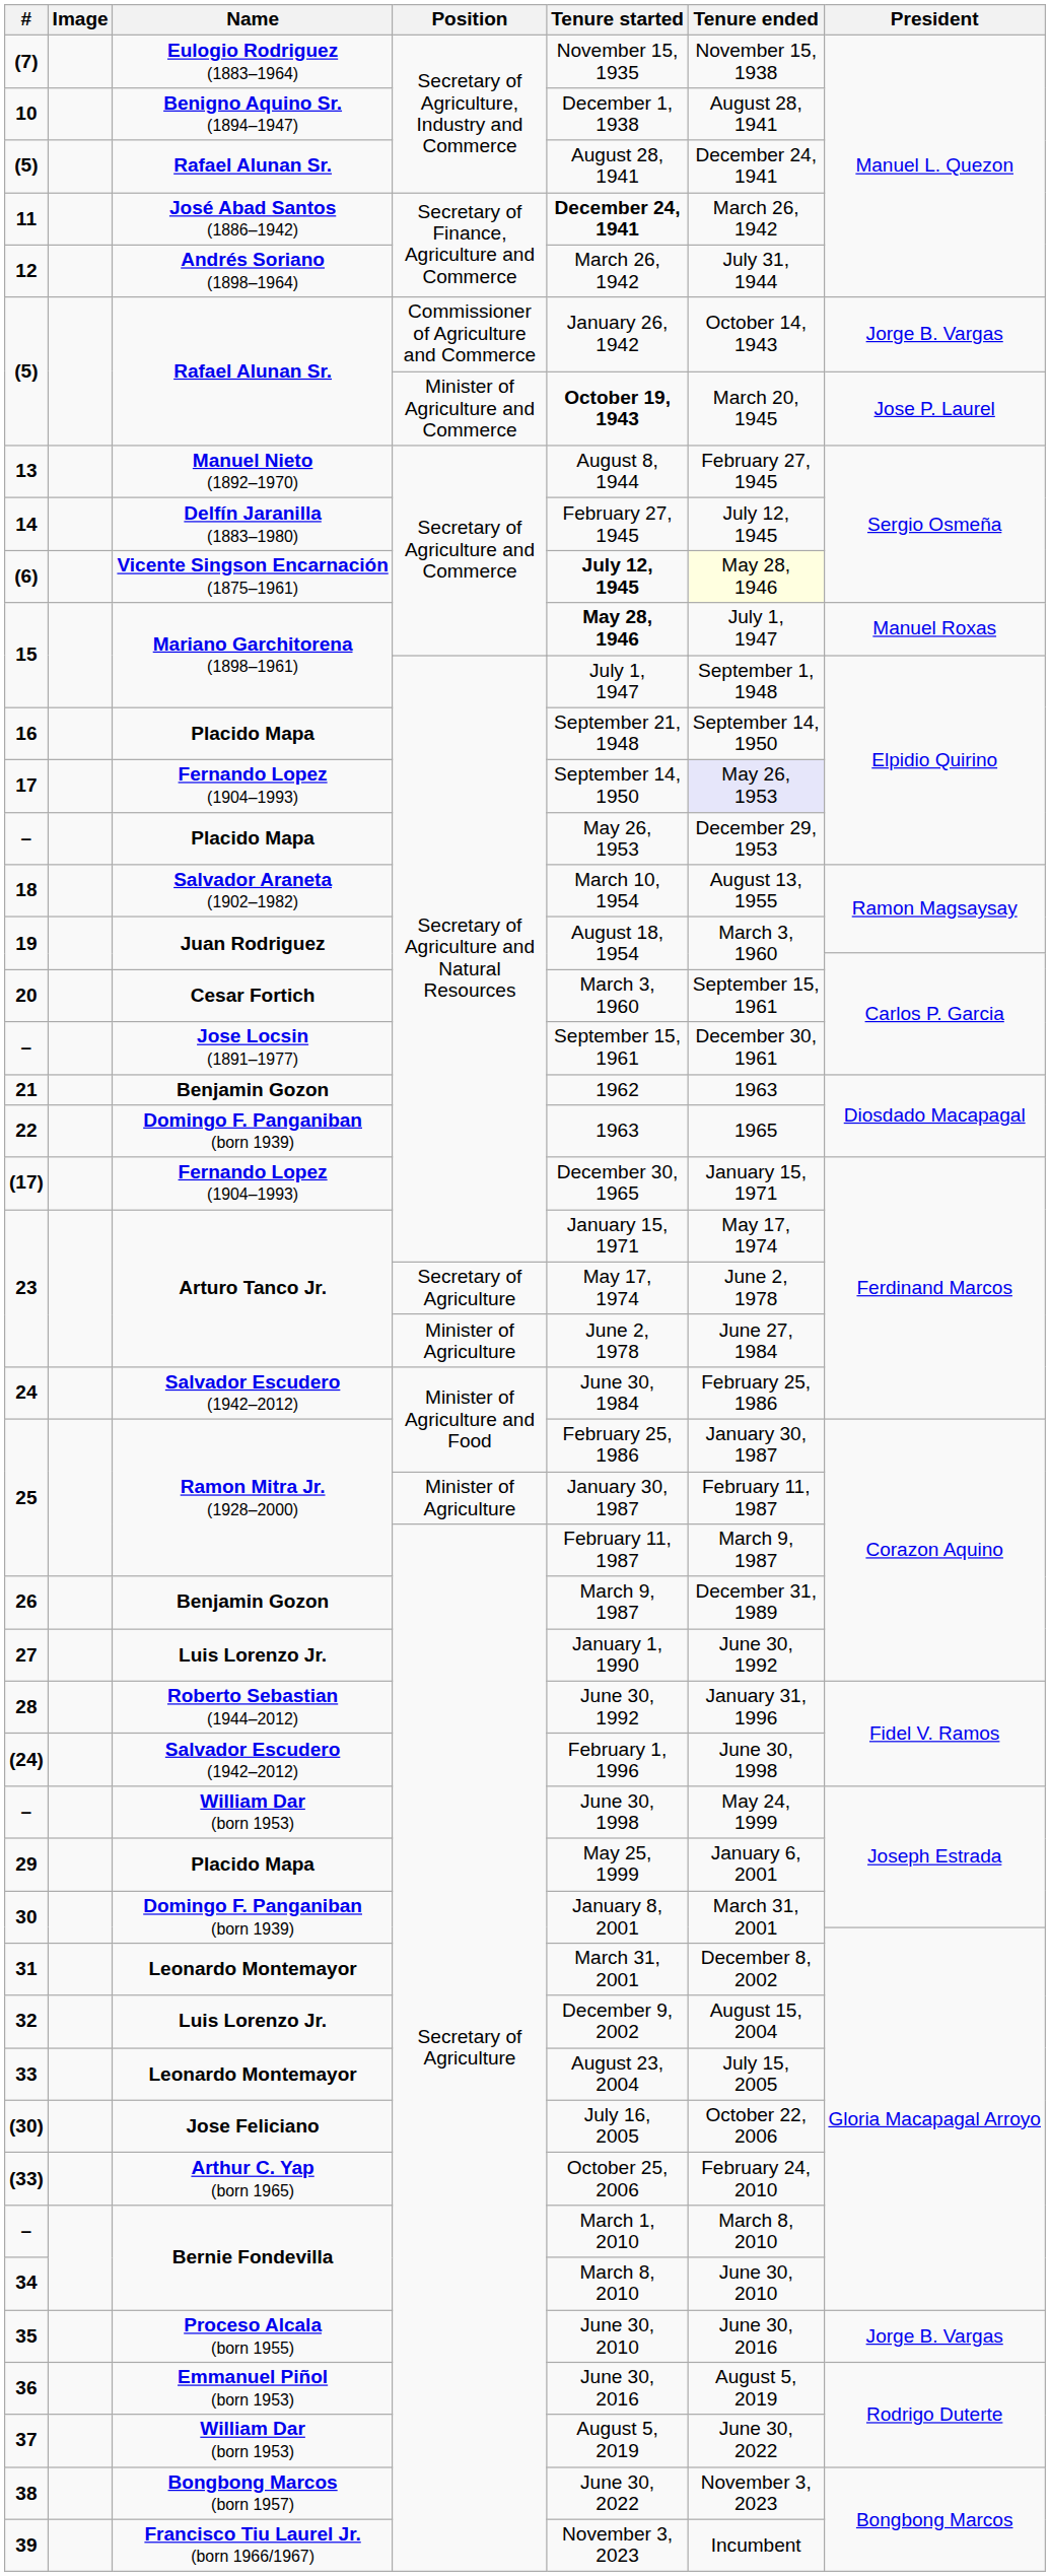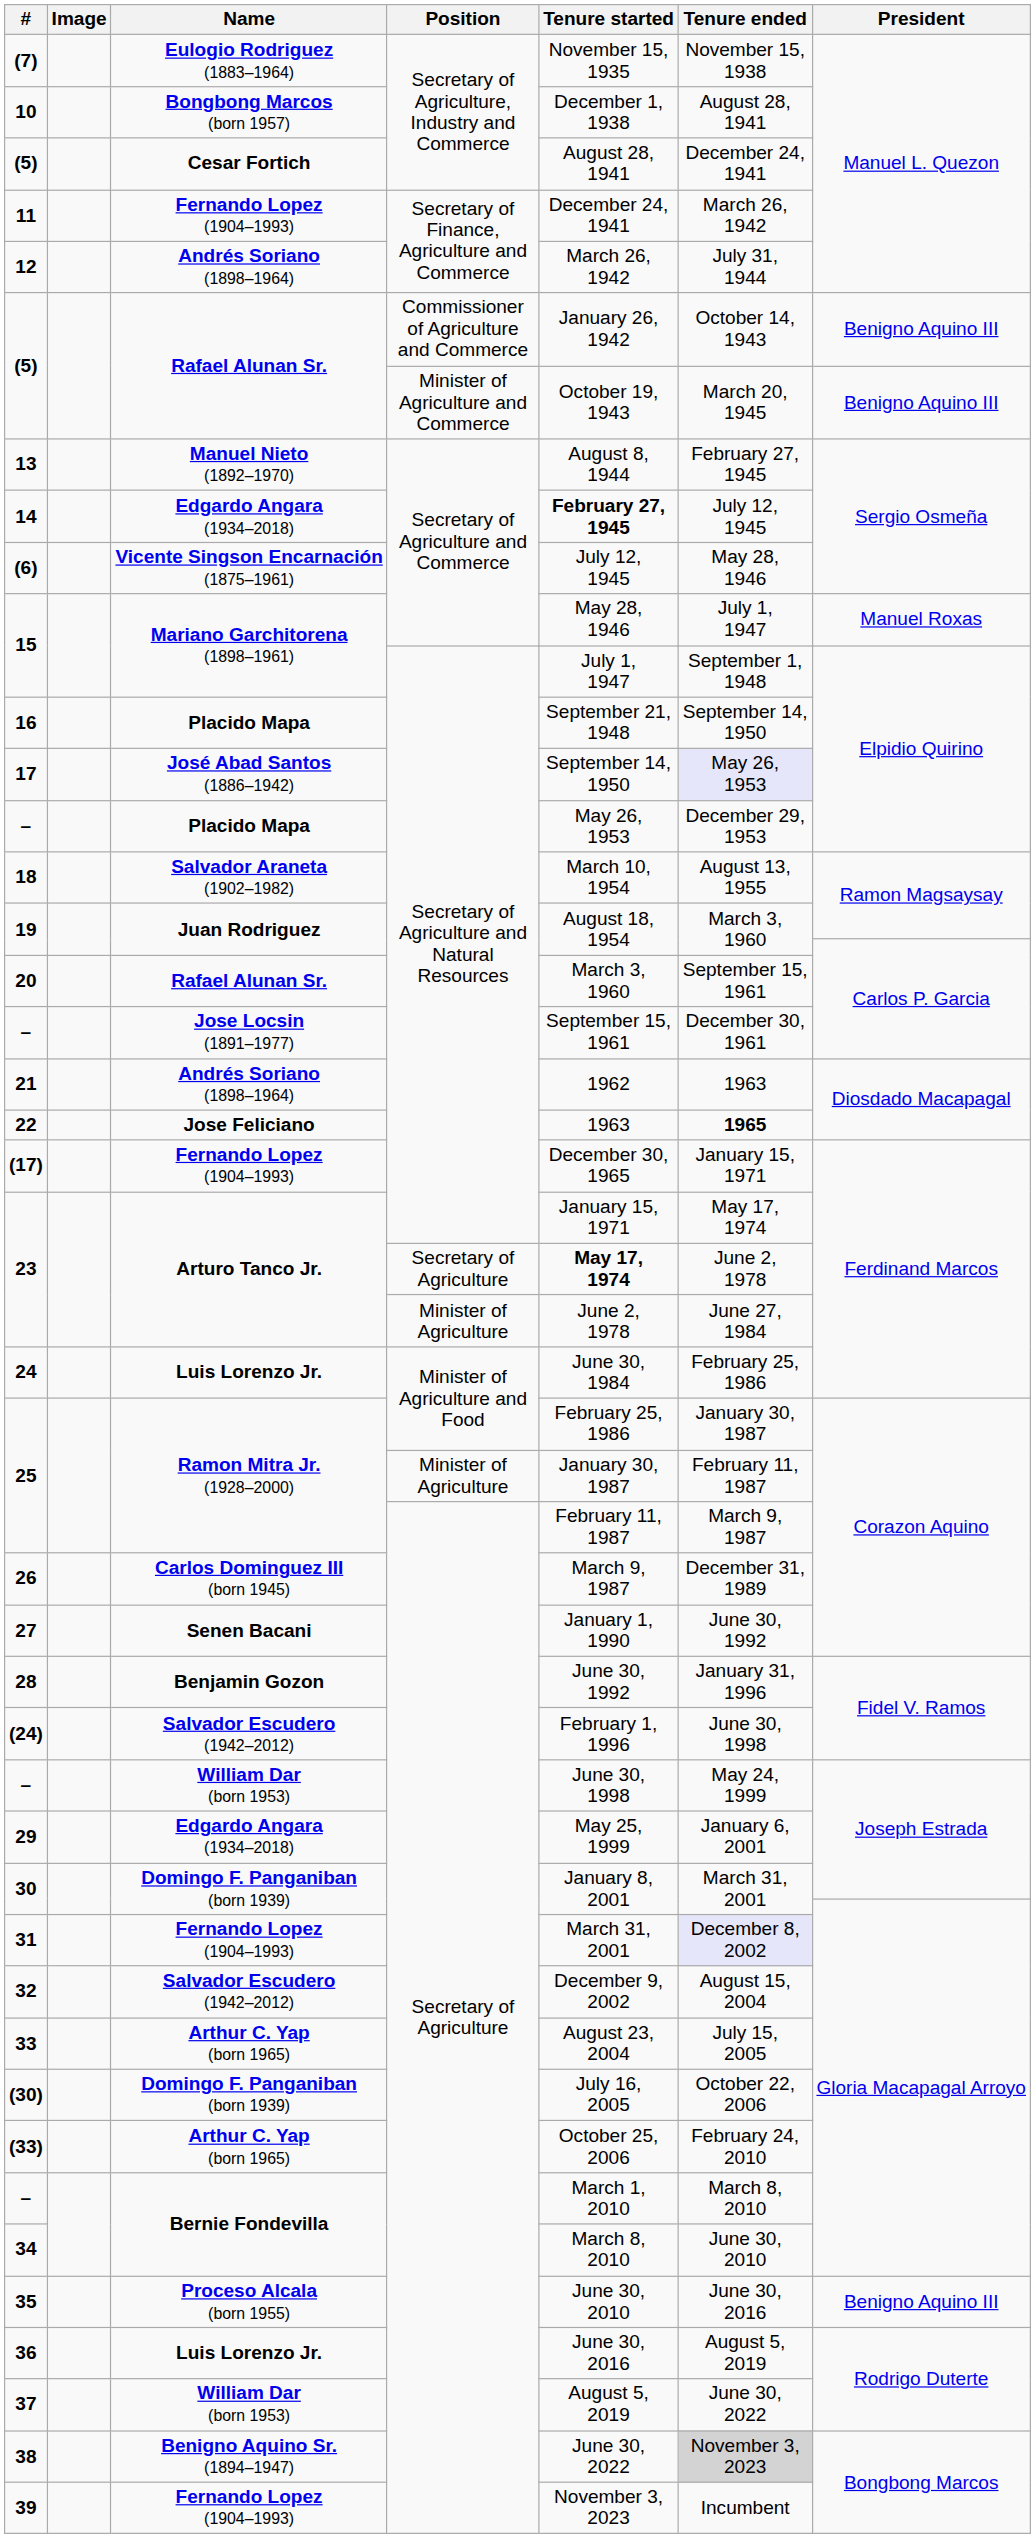10 | Name: Benigno Aquino Sr. (1894–1947) -> Bongbong Marcos (born 1957)
(5) / Secretary of Agriculture, Industry and Commerce | Name: Rafael Alunan Sr. -> Cesar Fortich
11 | Name: José Abad Santos (1886–1942) -> Fernando Lopez (1904–1993)
11 | Tenure started: bold -> normal
(5) / Commissioner of Agriculture and Commerce | President: Jorge B. Vargas -> Benigno Aquino III
(5) / Minister of Agriculture and Commerce | Tenure started: bold -> normal
(5) / Minister of Agriculture and Commerce | President: Jose P. Laurel -> Benigno Aquino III
14 | Name: Delfín Jaranilla (1883–1980) -> Edgardo Angara (1934–2018)
14 | Tenure started: normal -> bold
(6) | Tenure started: bold -> normal
(6) | Tenure ended: lightyellow background -> no background
15 / Secretary of Agriculture and Commerce | Tenure started: bold -> normal
17 | Name: Fernando Lopez (1904–1993) -> José Abad Santos (1886–1942)
20 | Name: Cesar Fortich -> Rafael Alunan Sr.
21 | Name: Benjamin Gozon -> Andrés Soriano (1898–1964)
22 | Name: Domingo F. Panganiban (born 1939) -> Jose Feliciano
22 | Tenure ended: normal -> bold
23 / Secretary of Agriculture | Tenure started: normal -> bold
24 | Name: Salvador Escudero (1942–2012) -> Luis Lorenzo Jr.
26 | Name: Benjamin Gozon -> Carlos Dominguez III (born 1945)
27 | Name: Luis Lorenzo Jr. -> Senen Bacani
28 | Name: Roberto Sebastian (1944–2012) -> Benjamin Gozon
29 | Name: Placido Mapa -> Edgardo Angara (1934–2018)
31 | Name: Leonardo Montemayor -> Fernando Lopez (1904–1993)
31 | Tenure ended: no background -> lavender background
32 | Name: Luis Lorenzo Jr. -> Salvador Escudero (1942–2012)
33 | Name: Leonardo Montemayor -> Arthur C. Yap (born 1965)
(30) | Name: Jose Feliciano -> Domingo F. Panganiban (born 1939)
35 | President: Jorge B. Vargas -> Benigno Aquino III
36 | Name: Emmanuel Piñol (born 1953) -> Luis Lorenzo Jr.
38 | Name: Bongbong Marcos (born 1957) -> Benigno Aquino Sr. (1894–1947)
38 | Tenure ended: no background -> lightgrey background
39 | Name: Francisco Tiu Laurel Jr. (born 1966/1967) -> Fernando Lopez (1904–1993)
